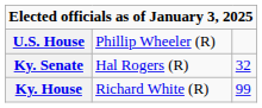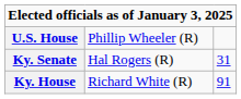Ky. Senate | column 3: 32 -> 31
Ky. House | column 3: 99 -> 91
